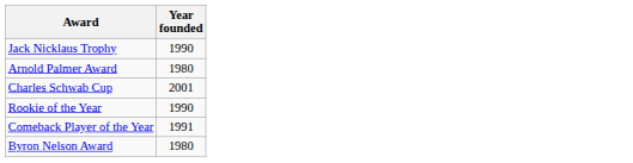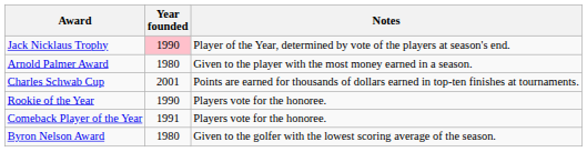+ column: Notes | Player of the Year, determined by vote of the players at season's end. | Given to the player with the most money earned in a season. | Points are earned for thousands of dollars earned in top-ten finishes at tournaments. | Players vote for the honoree. | Players vote for the honoree. | Given to the golfer with the lowest scoring average of the season.
Jack Nicklaus Trophy | Year founded: no background -> pink background
